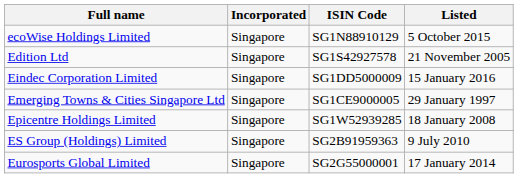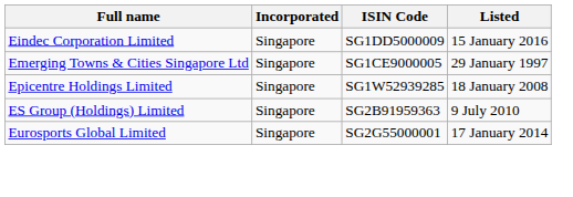- row: ecoWise Holdings Limited | Singapore | SG1N88910129 | 5 October 2015
- row: Edition Ltd | Singapore | SG1S42927578 | 21 November 2005
